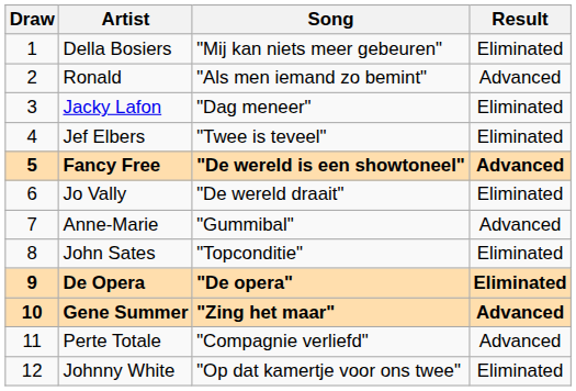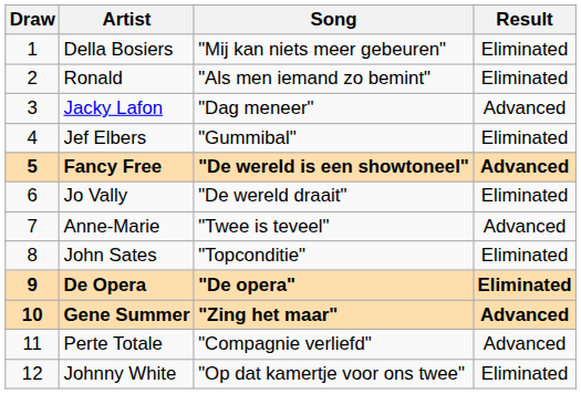Ronald | Result: Advanced -> Eliminated
Jacky Lafon | Result: Eliminated -> Advanced
Jef Elbers | Song: "Twee is teveel" -> "Gummibal"
Anne-Marie | Song: "Gummibal" -> "Twee is teveel"
